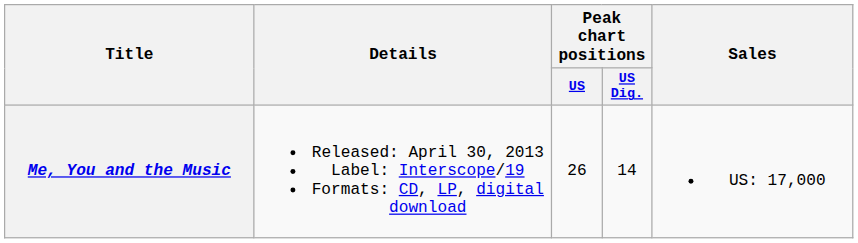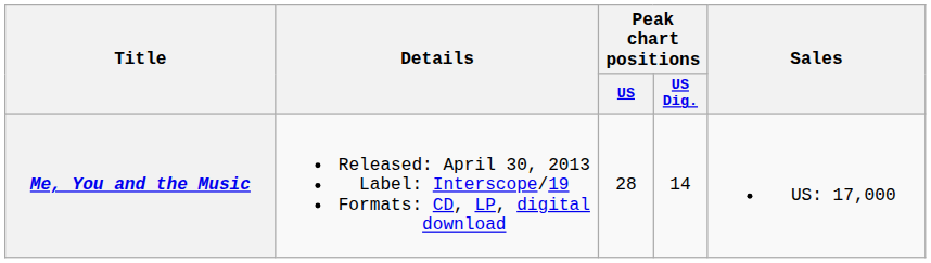Me, You and the Music | Peak chart positions / US: 26 -> 28
